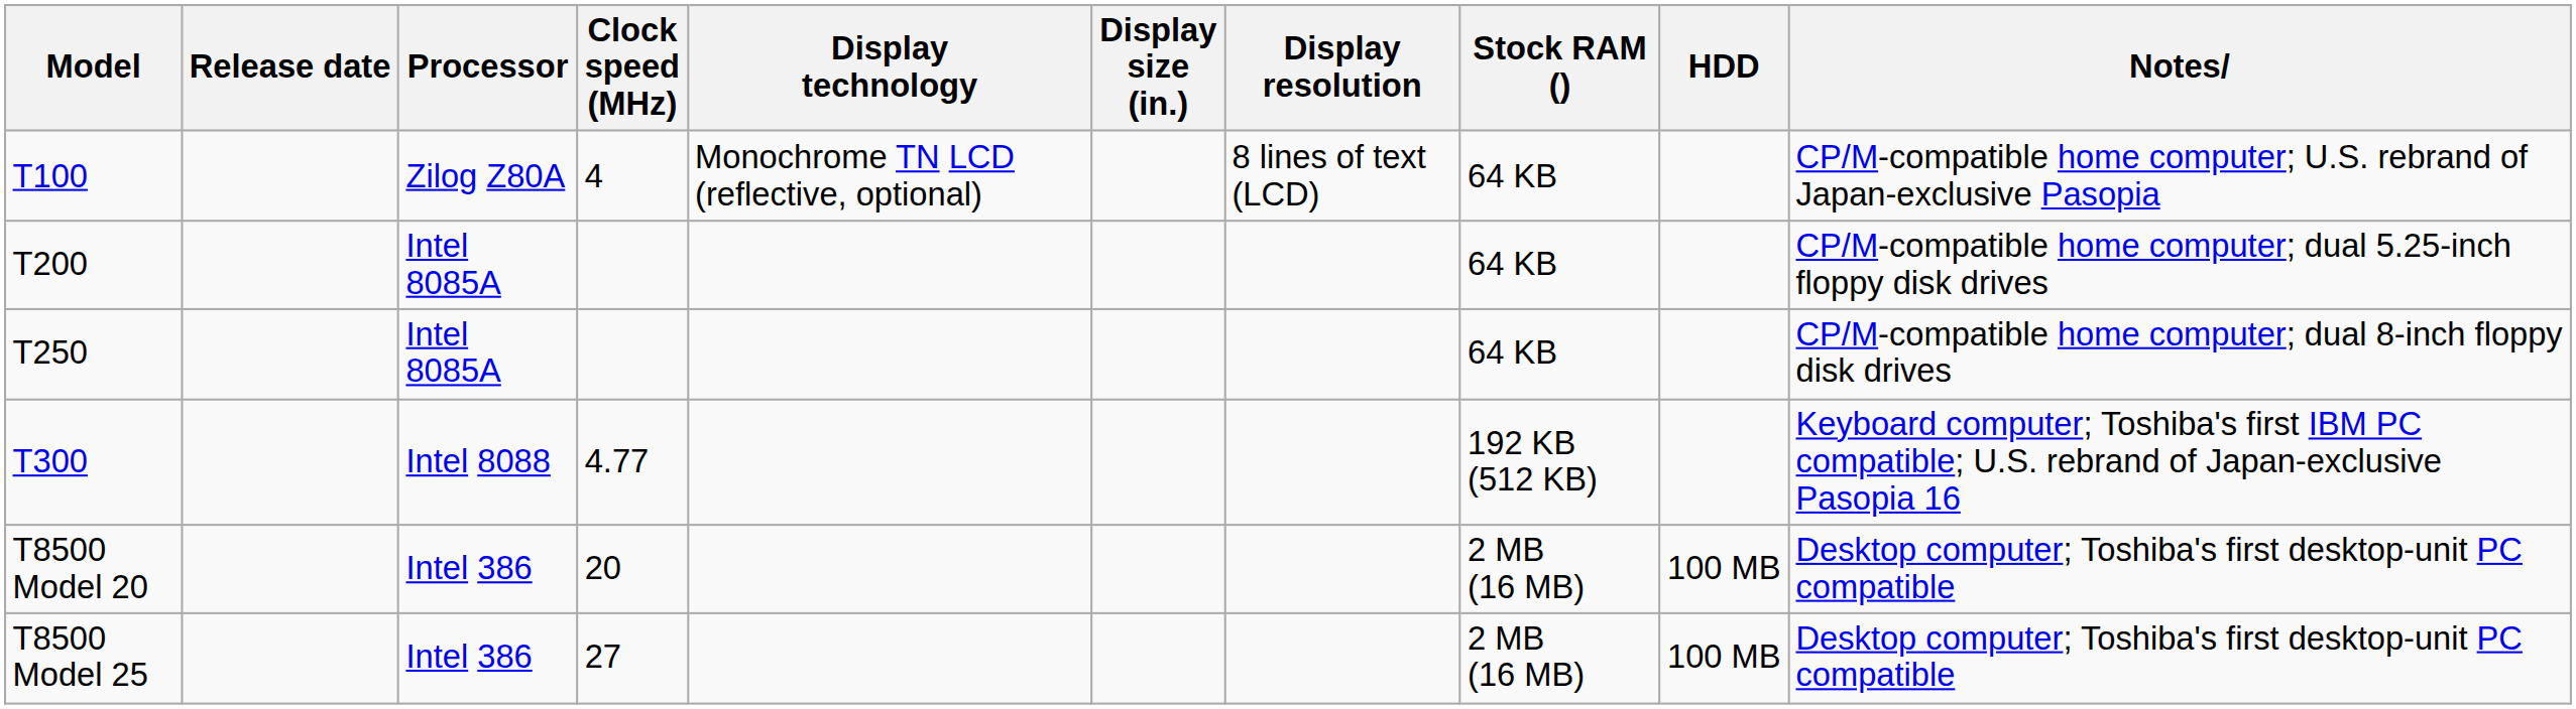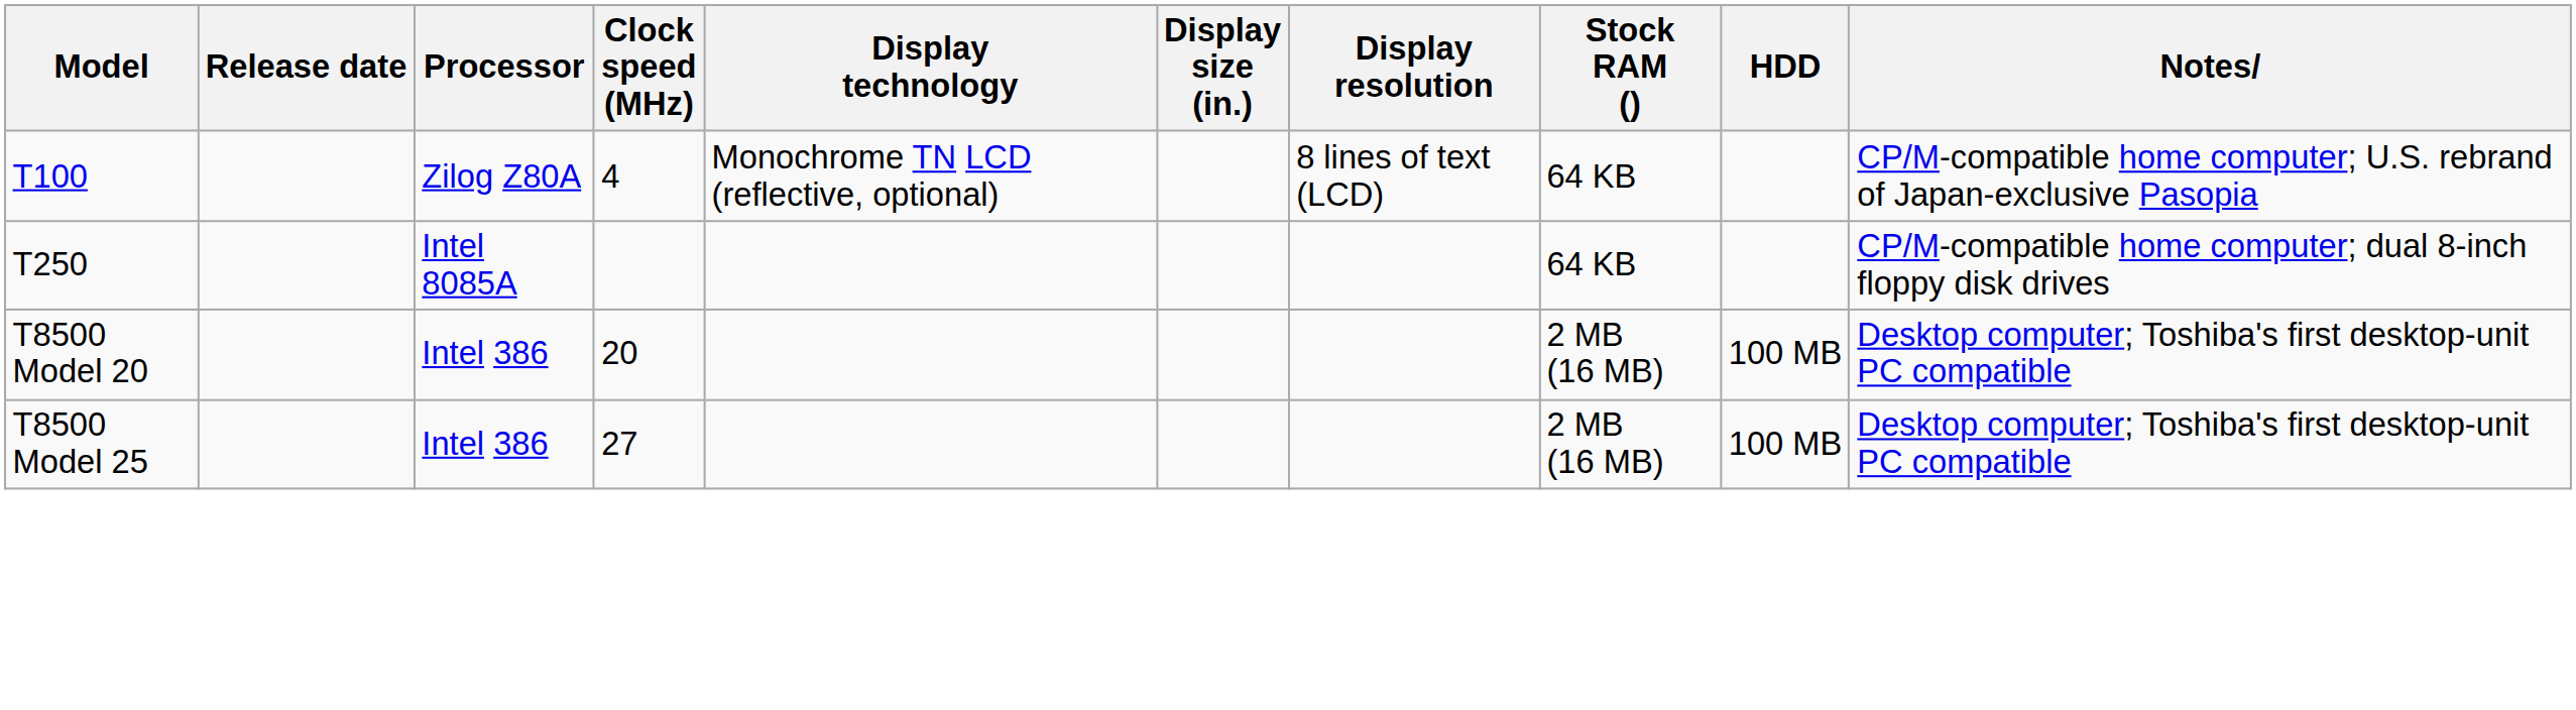- row: T200 | Intel 8085A | 64 KB | CP/M-compatible home computer; dual 5.25-inch floppy disk drives
- row: T300 | Intel 8088 | 4.77 | 192 KB (512 KB) | Keyboard computer; Toshiba's first IBM PC compatible; U.S. rebrand of Japan-exclusive Pasopia 16
